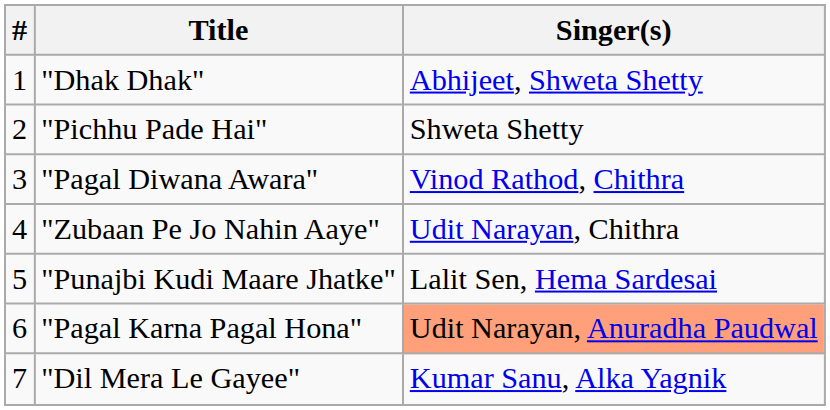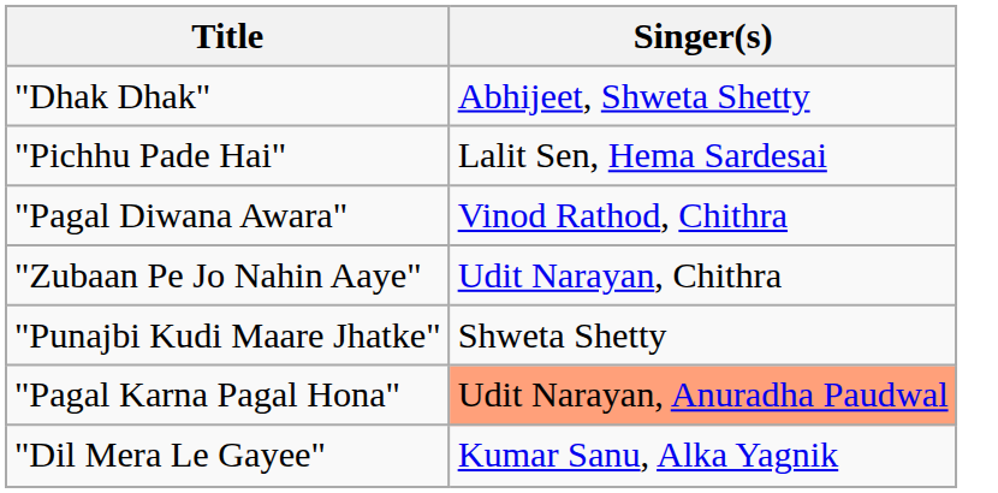- column: # | 1 | 2 | 3 | 4 | 5 | 6 | 7
"Pichhu Pade Hai" | Singer(s): Shweta Shetty -> Lalit Sen, Hema Sardesai
"Punajbi Kudi Maare Jhatke" | Singer(s): Lalit Sen, Hema Sardesai -> Shweta Shetty
